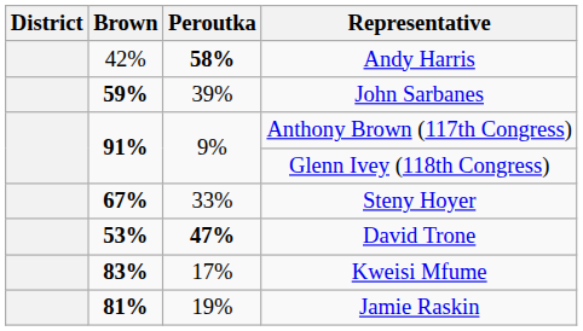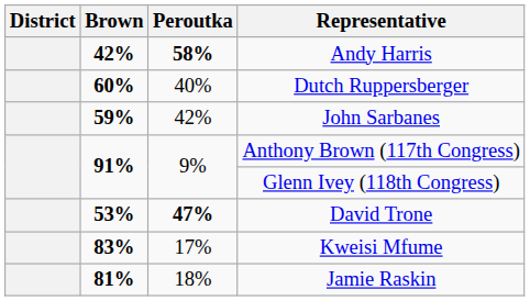Andy Harris | Brown: normal -> bold
+ row: 60% | 40% | Dutch Ruppersberger
John Sarbanes | Peroutka: 39% -> 42%
- row: 67% | 33% | Steny Hoyer
Jamie Raskin | Peroutka: 19% -> 18%
